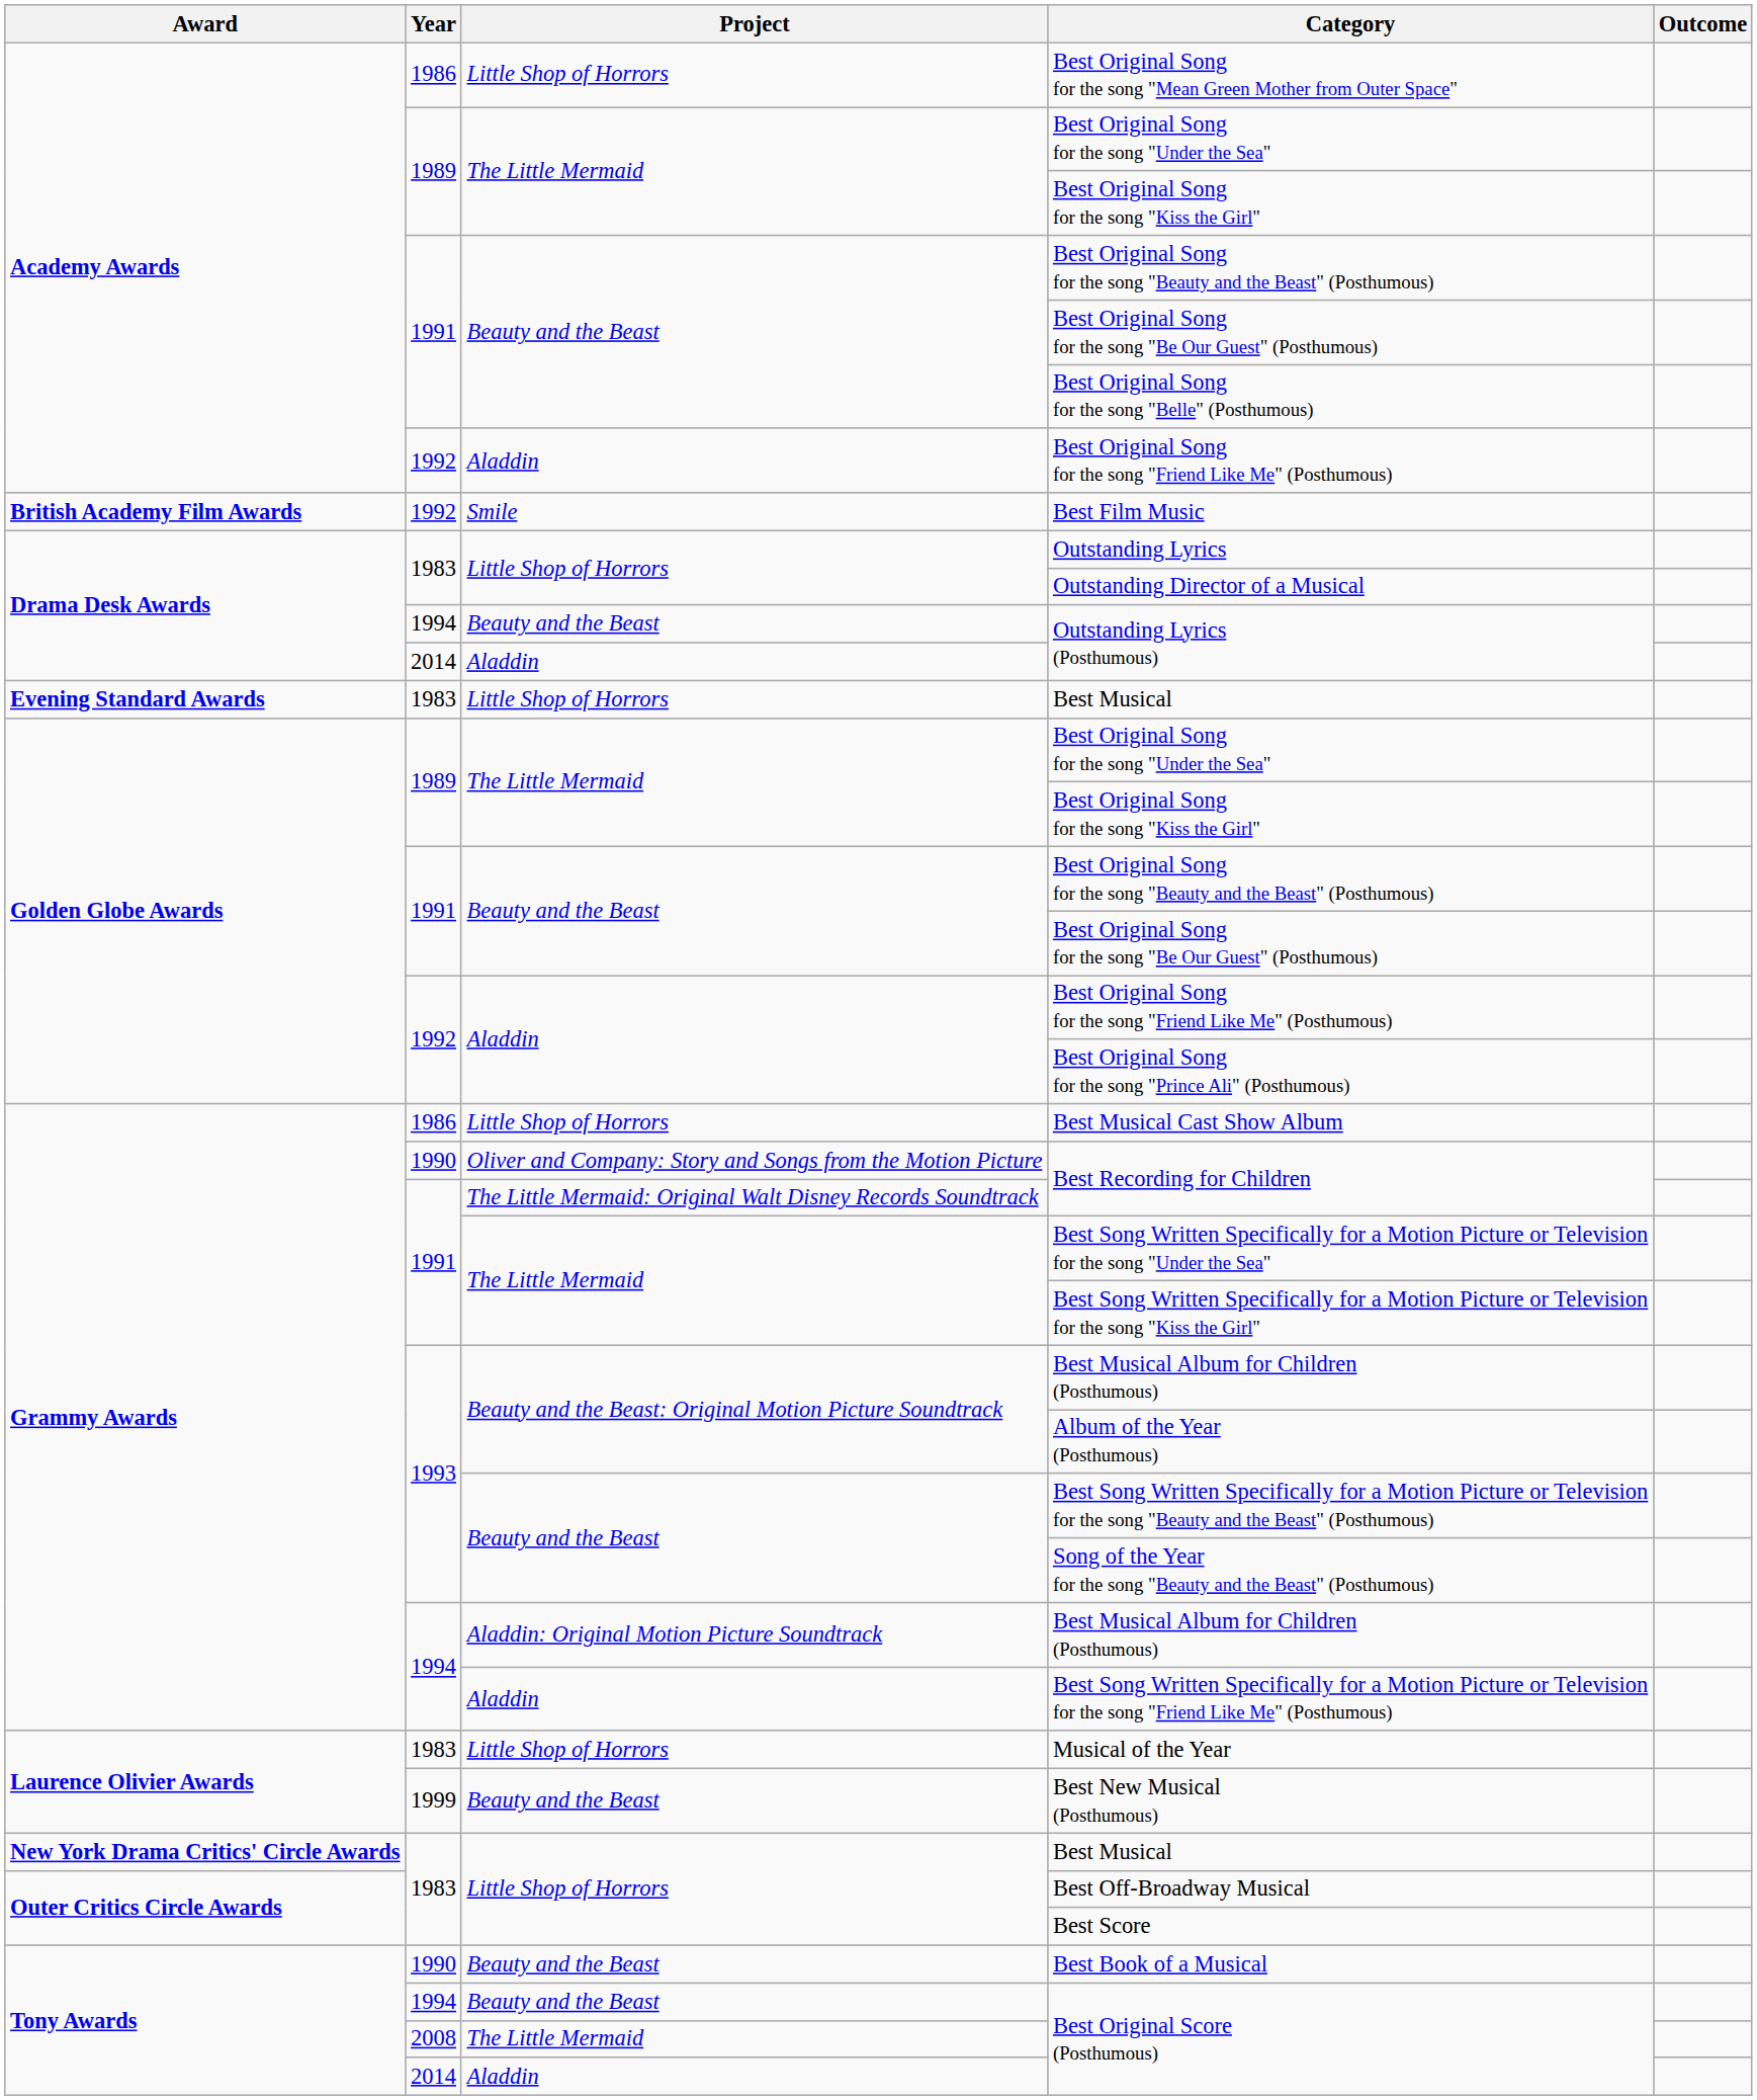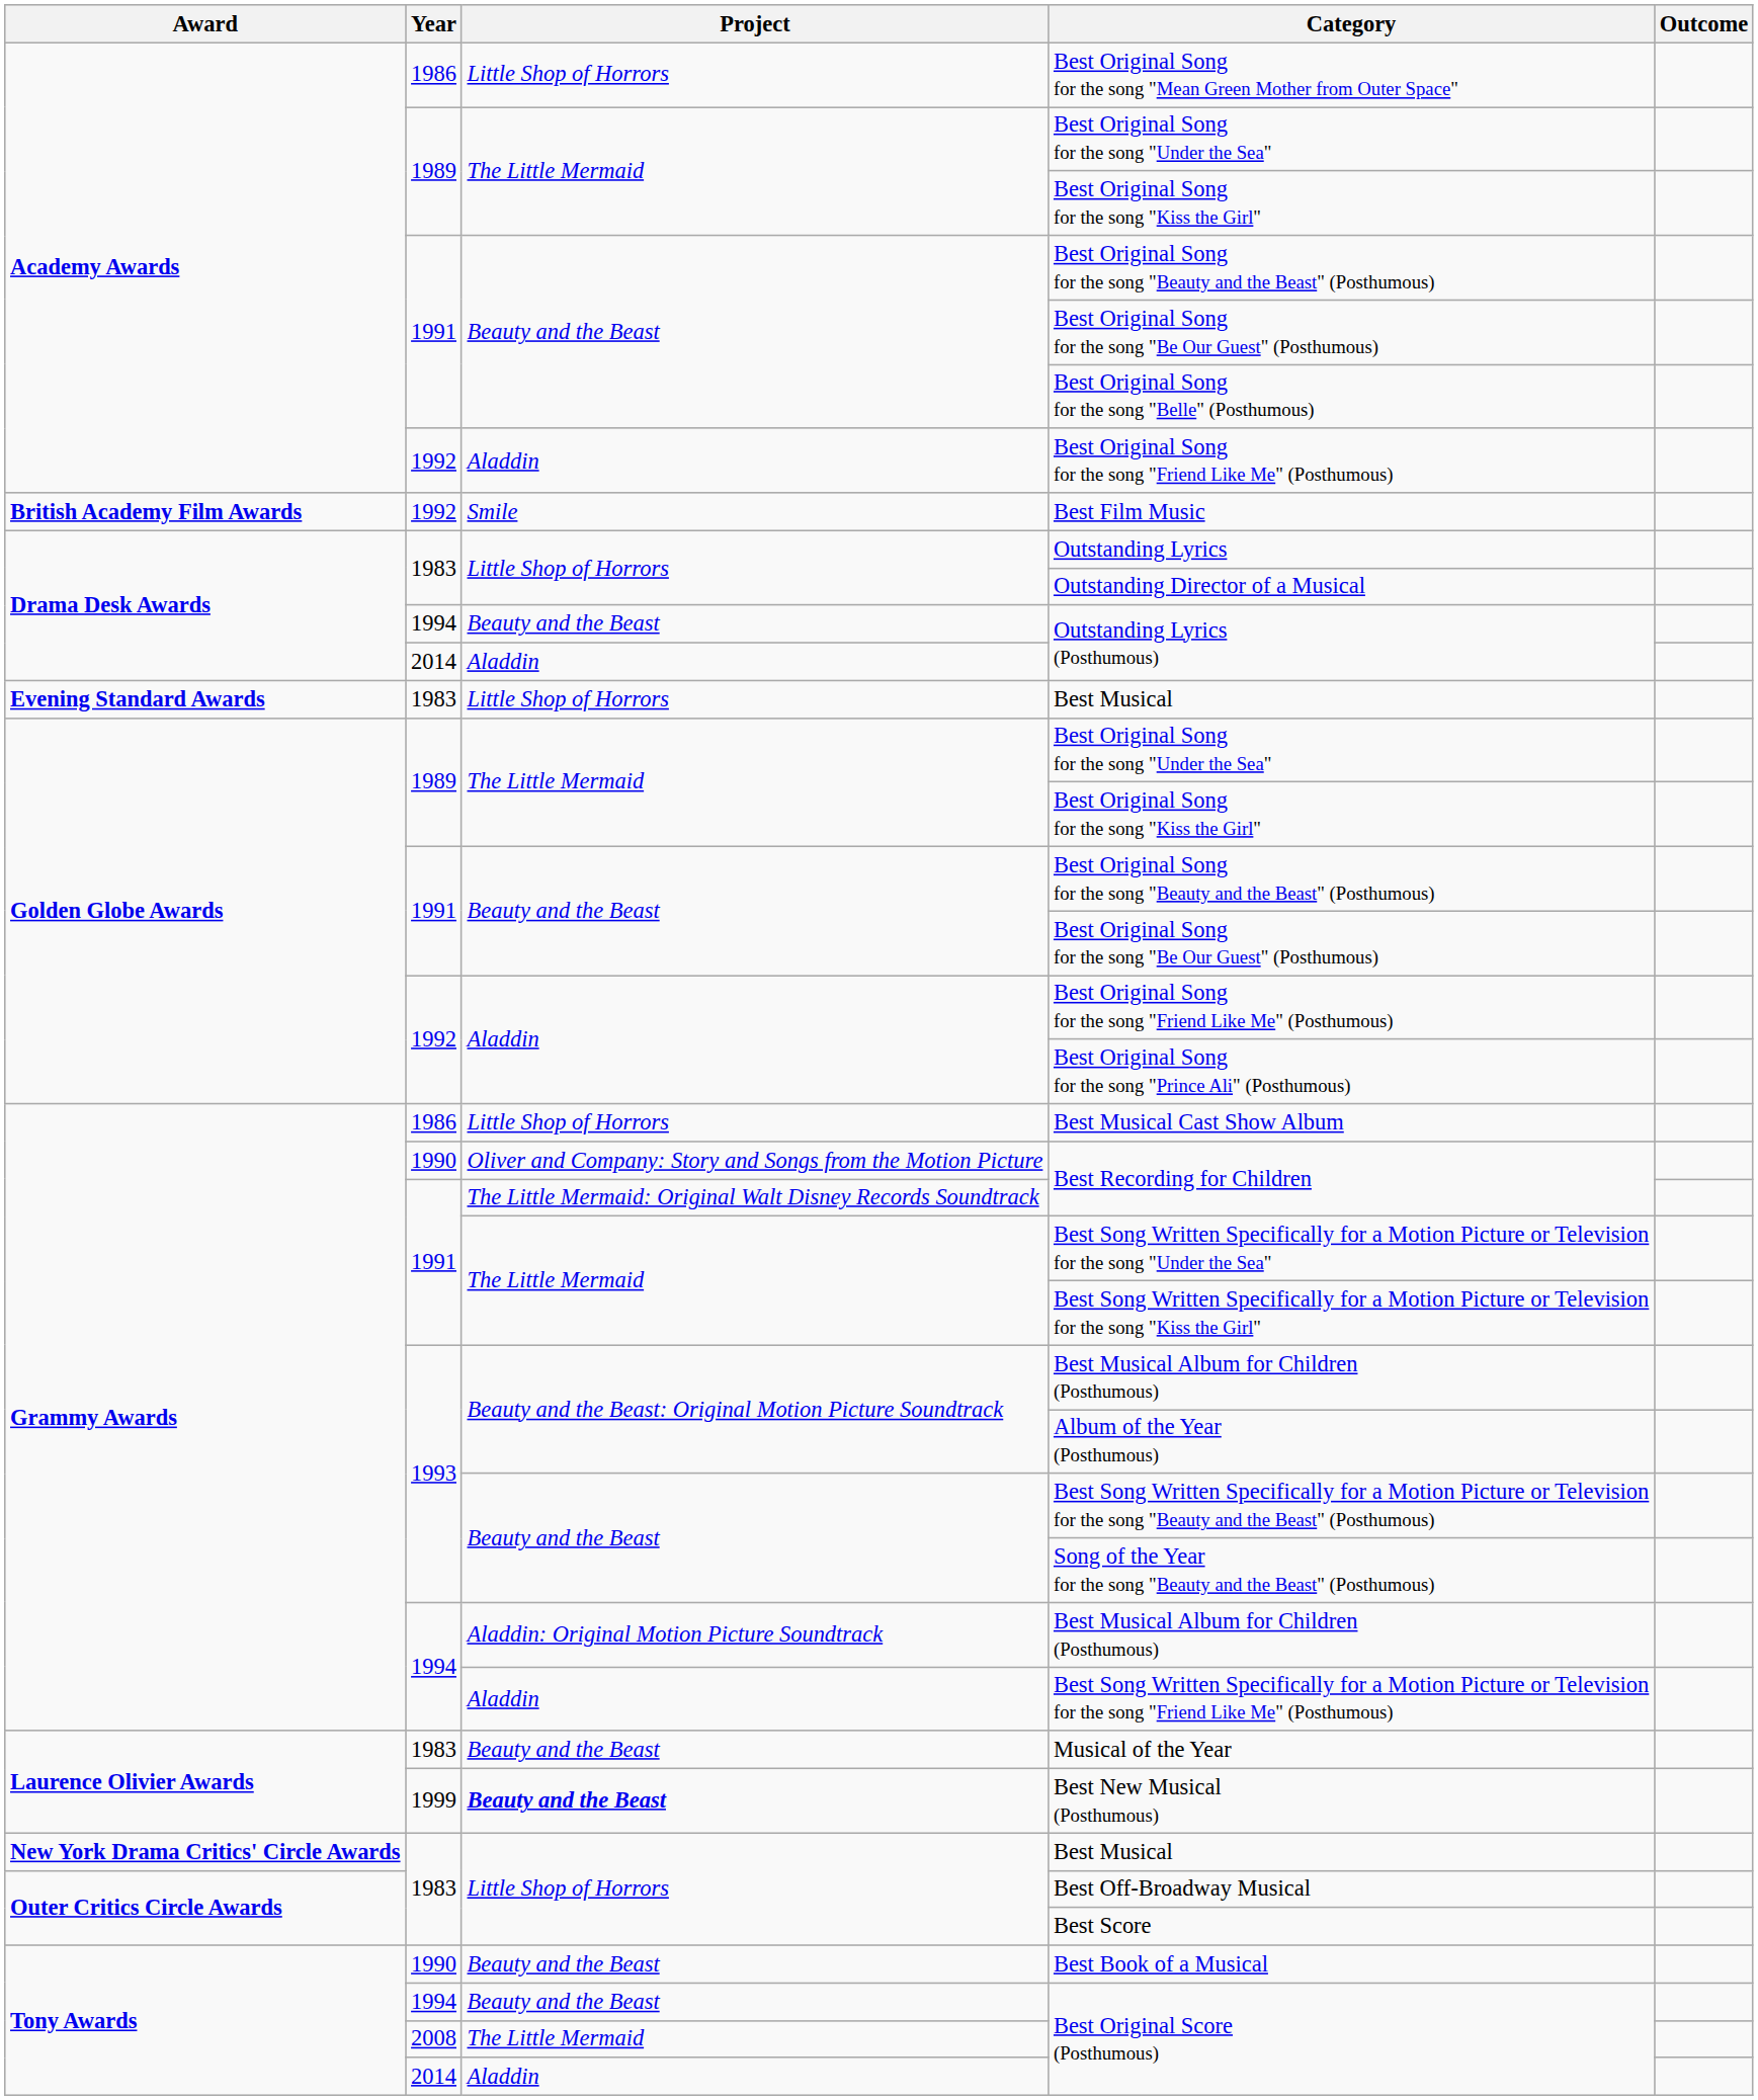Musical of the Year | Project: Little Shop of Horrors -> Beauty and the Beast
Best New Musical (Posthumous) | Project: normal -> bold
